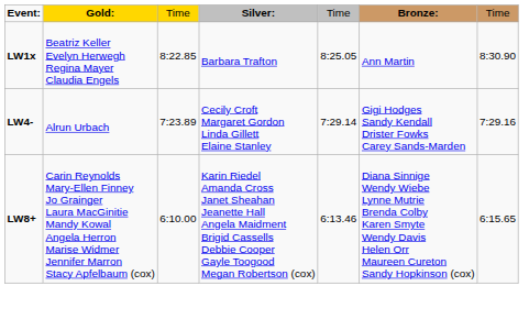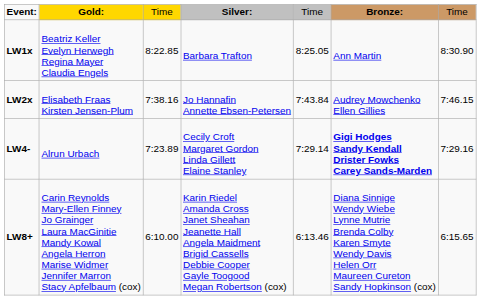+ row: LW2x | Elisabeth Fraas Kirsten Jensen-Plum | 7:38.16 | Jo Hannafin Annette Ebsen-Petersen | 7:43.84 | Audrey Mowchenko Ellen Gillies | 7:46.15
LW4- | column 6: normal -> bold
